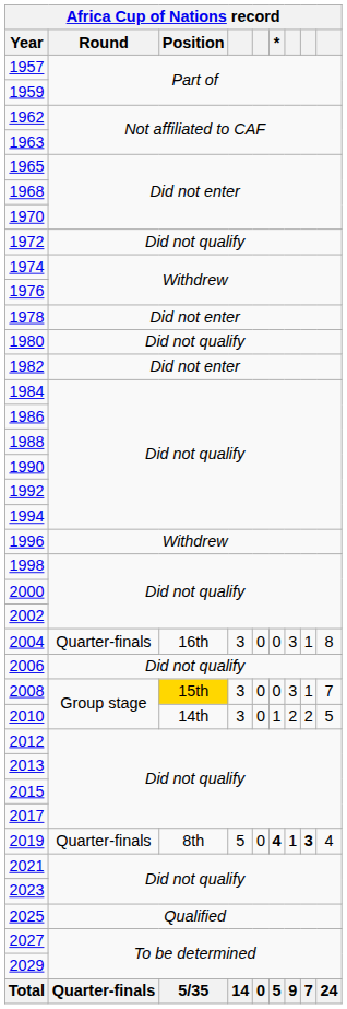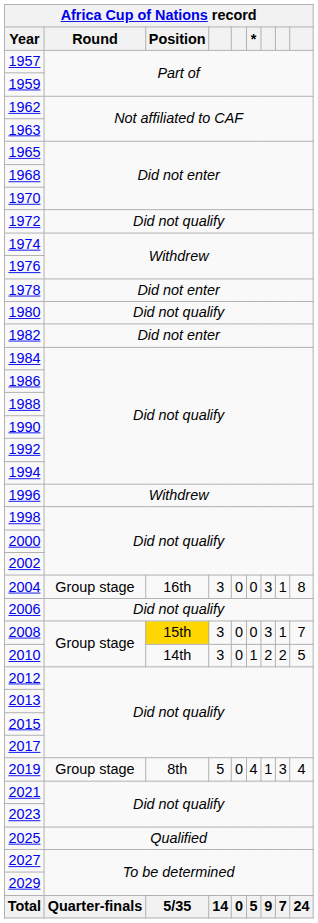2004 | Round: Quarter-finals -> Group stage
2019 | Round: Quarter-finals -> Group stage
2019 | *: bold -> normal
2019 | column 8: bold -> normal
